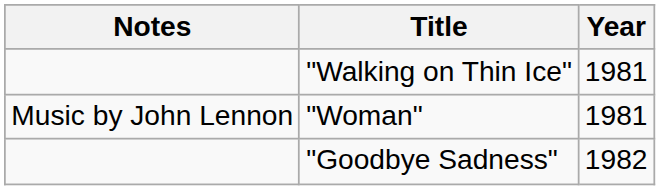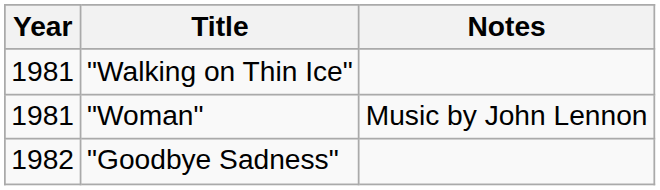columns swapped: Year <-> Notes
